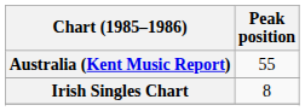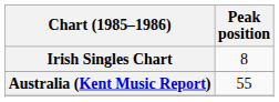rows swapped: Australia (Kent Music Report) <-> Irish Singles Chart
